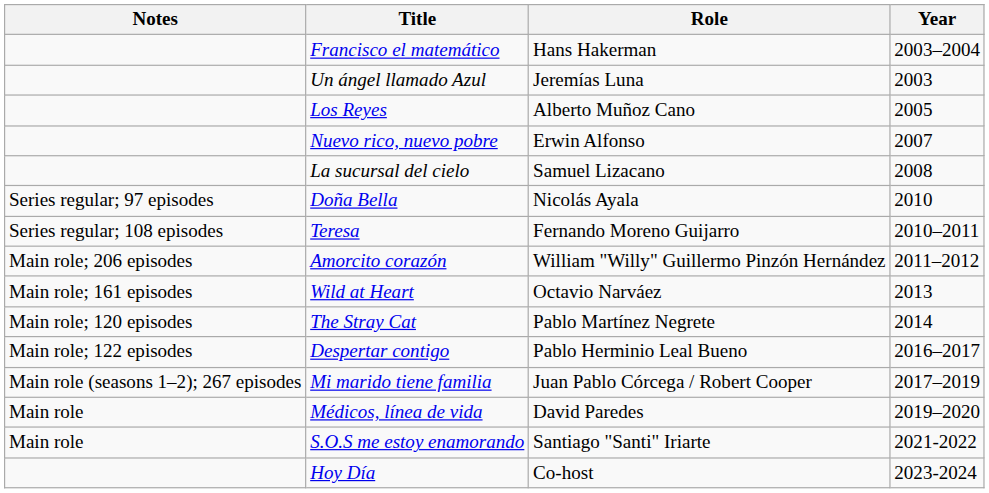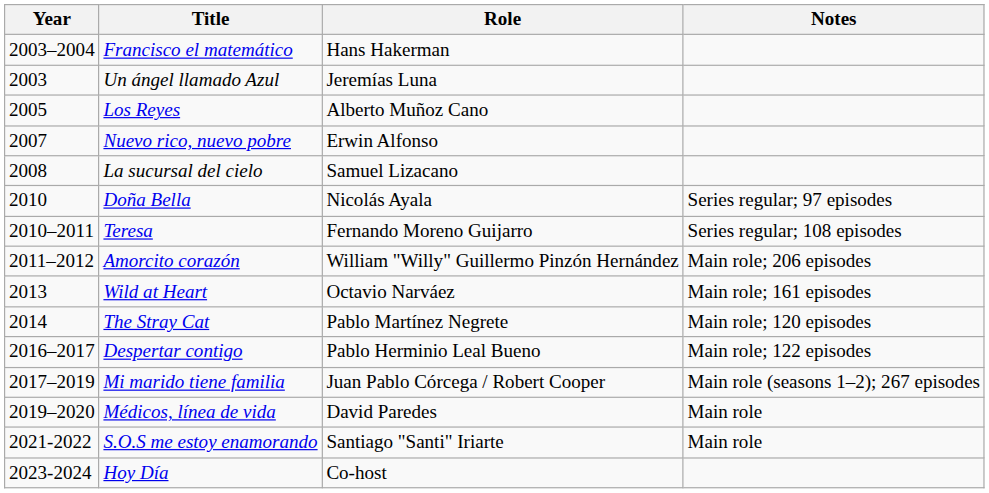columns swapped: Year <-> Notes
